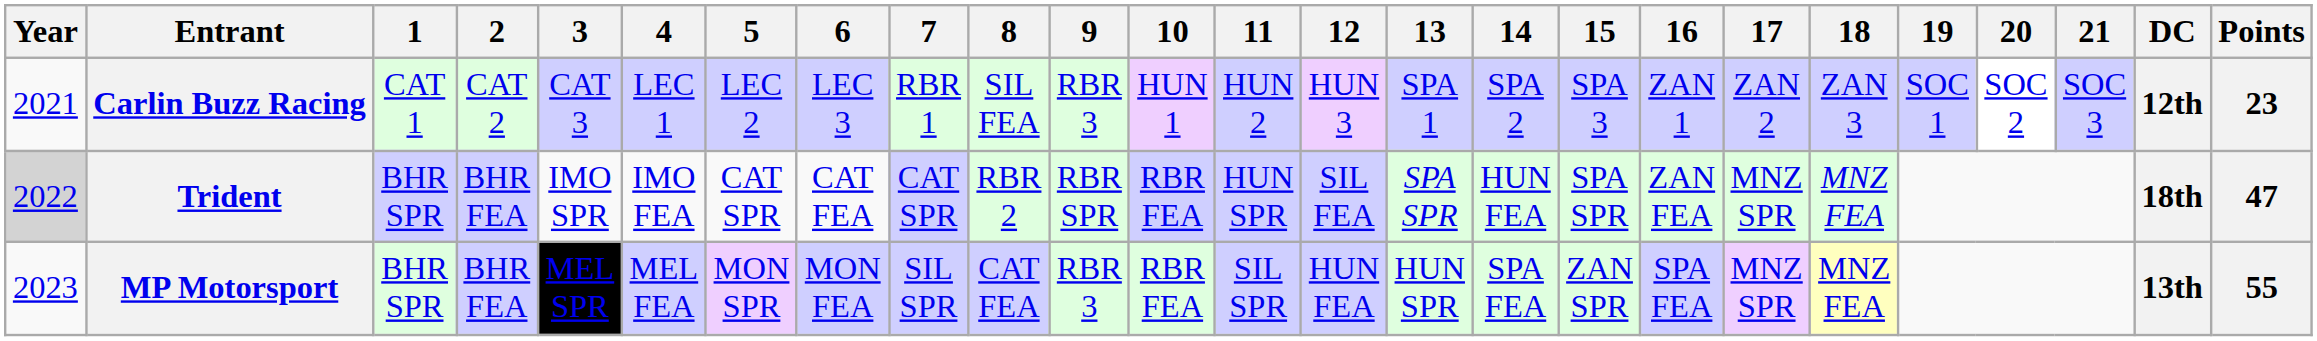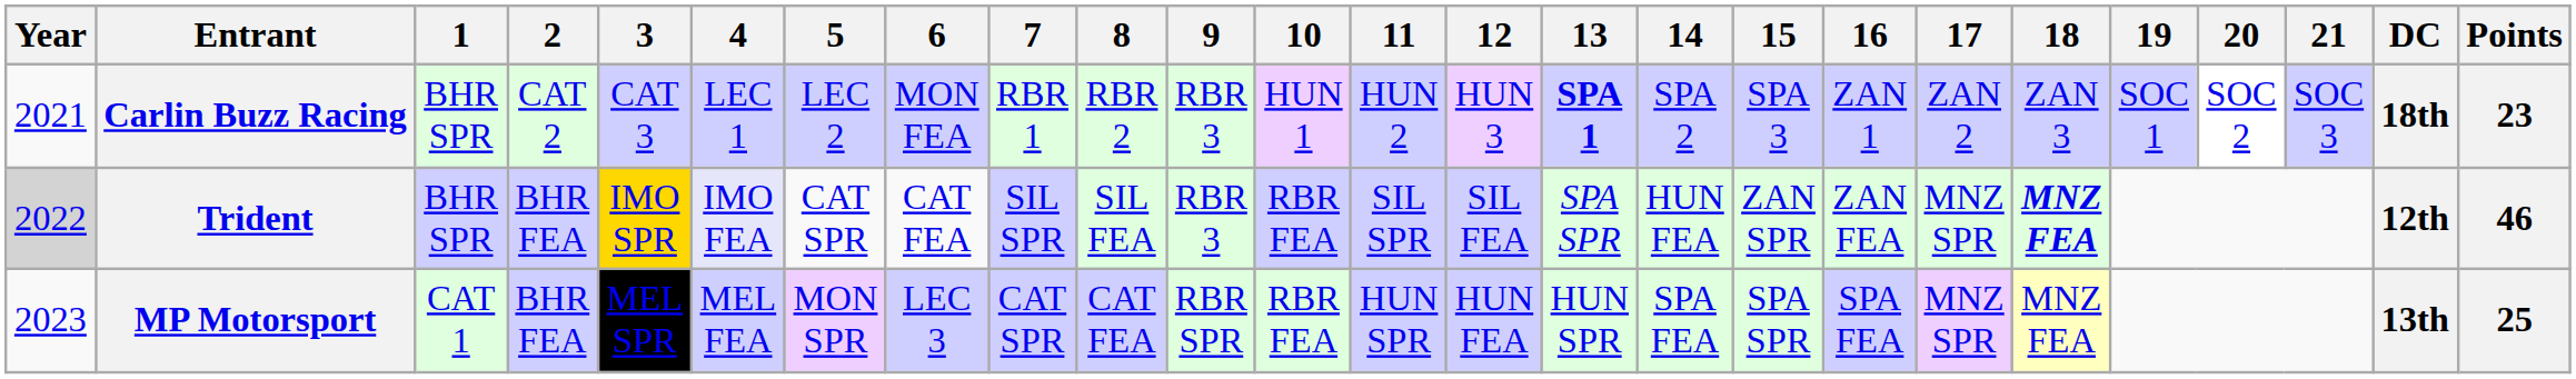Carlin Buzz Racing | 1: CAT 1 -> BHR SPR
Carlin Buzz Racing | 6: LEC 3 -> MON FEA
Carlin Buzz Racing | 8: SIL FEA -> RBR 2
Carlin Buzz Racing | 13: normal -> bold
Carlin Buzz Racing | DC: 12th -> 18th
Trident | 3: no background -> gold background
Trident | 4: no background -> lavender background
Trident | 7: CAT SPR -> SIL SPR
Trident | 8: RBR 2 -> SIL FEA
Trident | 9: RBR SPR -> RBR 3
Trident | 11: HUN SPR -> SIL SPR
Trident | 15: SPA SPR -> ZAN SPR
Trident | 18: normal -> bold
Trident | DC: 18th -> 12th
Trident | Points: 47 -> 46
MP Motorsport | 1: BHR SPR -> CAT 1
MP Motorsport | 6: MON FEA -> LEC 3
MP Motorsport | 7: SIL SPR -> CAT SPR
MP Motorsport | 9: RBR 3 -> RBR SPR
MP Motorsport | 11: SIL SPR -> HUN SPR
MP Motorsport | 15: ZAN SPR -> SPA SPR
MP Motorsport | Points: 55 -> 25
